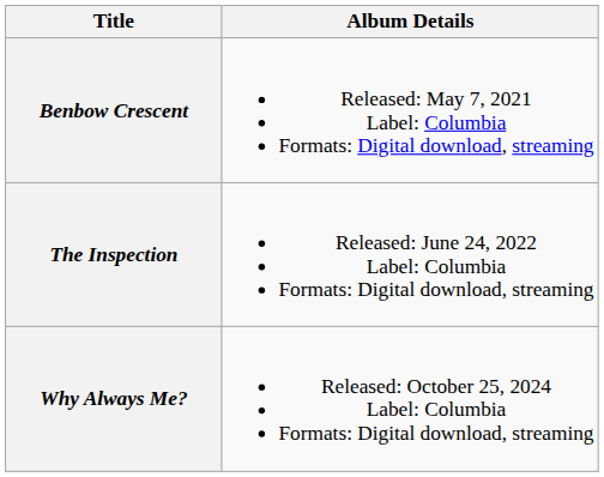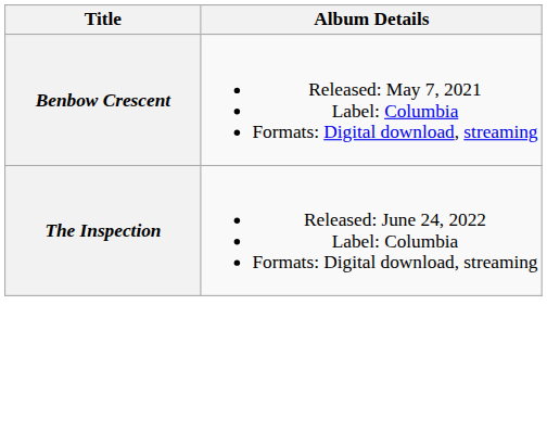- row: Why Always Me? | Released: October 25, 2024 Label: Columbia Formats: Digital download, streaming
